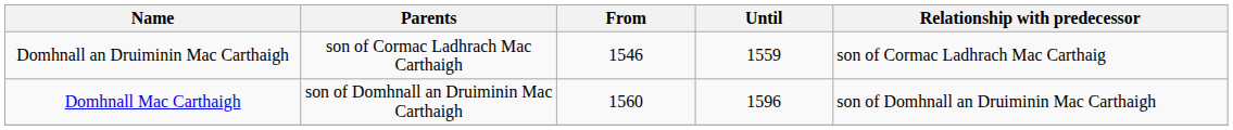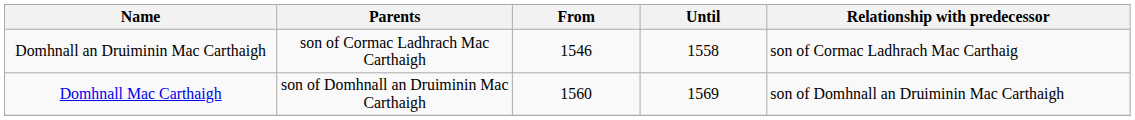Domhnall an Druiminin Mac Carthaigh | Until: 1559 -> 1558
Domhnall Mac Carthaigh | Until: 1596 -> 1569
